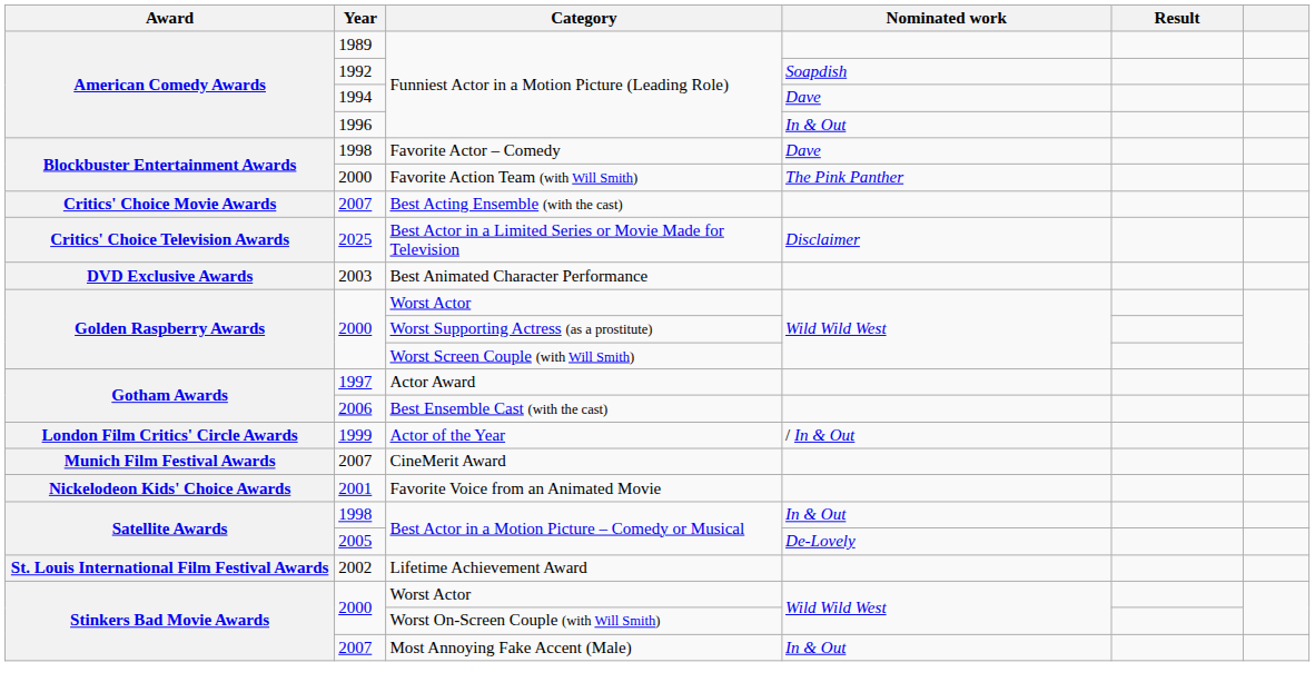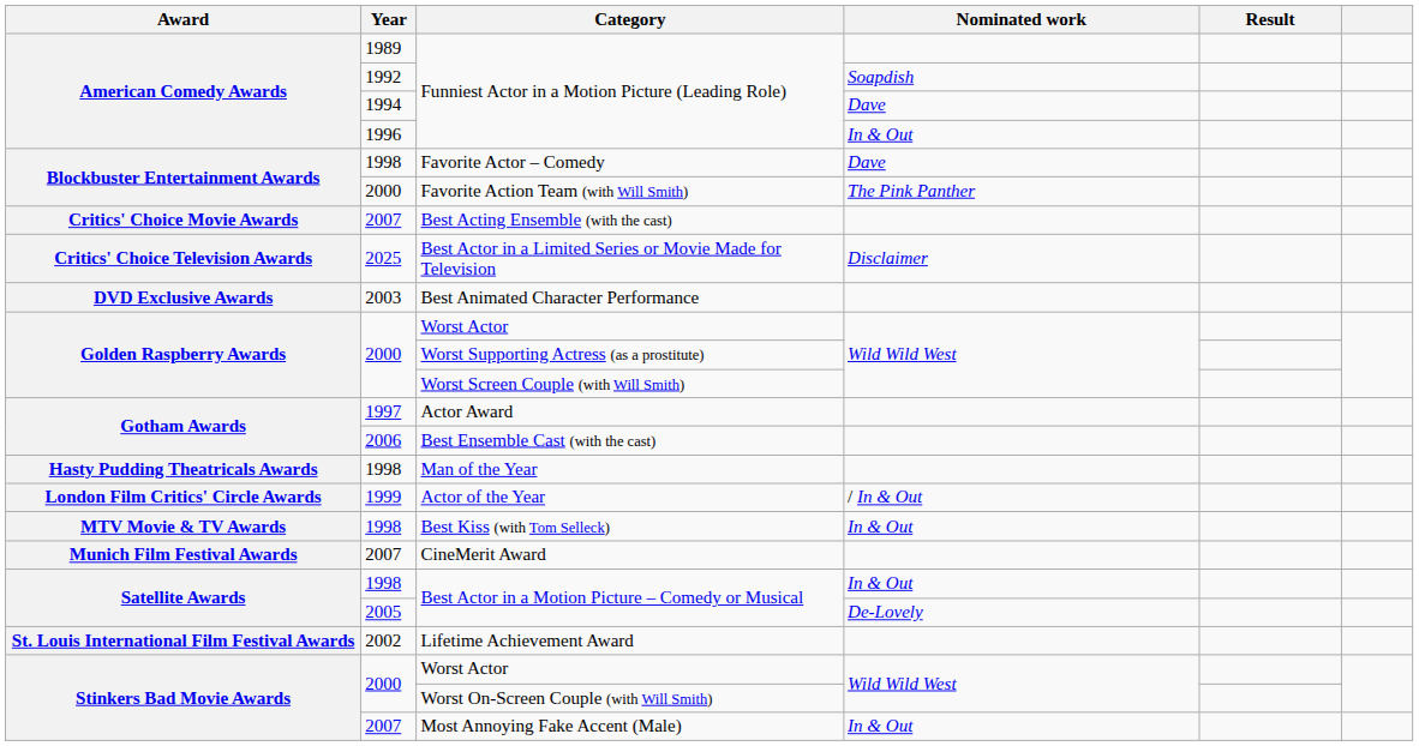+ row: Hasty Pudding Theatricals Awards | 1998 | Man of the Year
+ row: MTV Movie & TV Awards | 1998 | Best Kiss (with Tom Selleck) | In & Out
- row: Nickelodeon Kids' Choice Awards | 2001 | Favorite Voice from an Animated Movie
